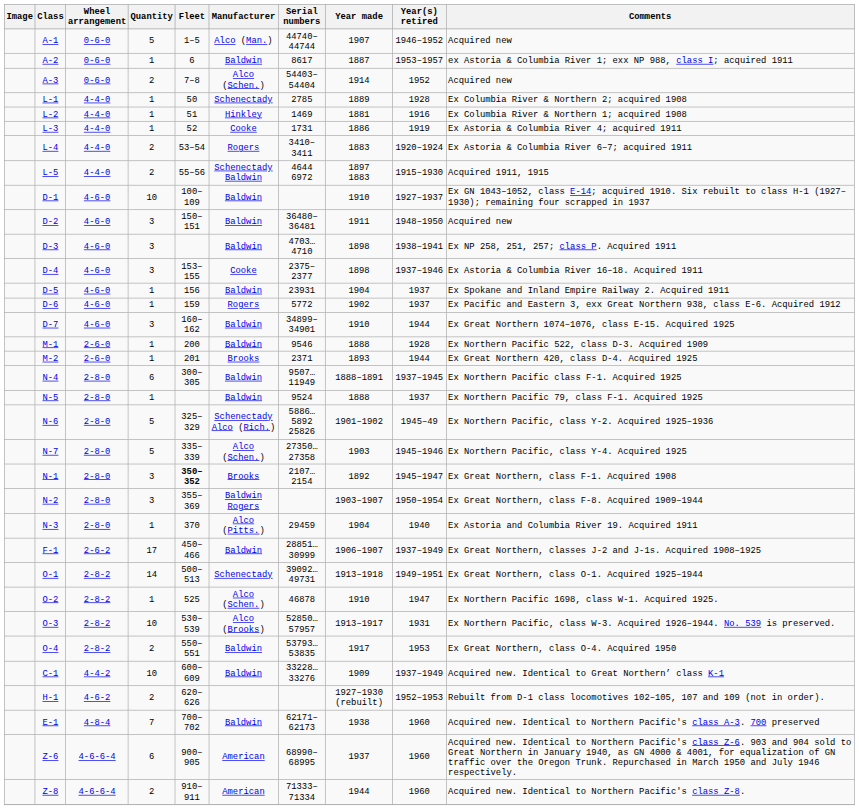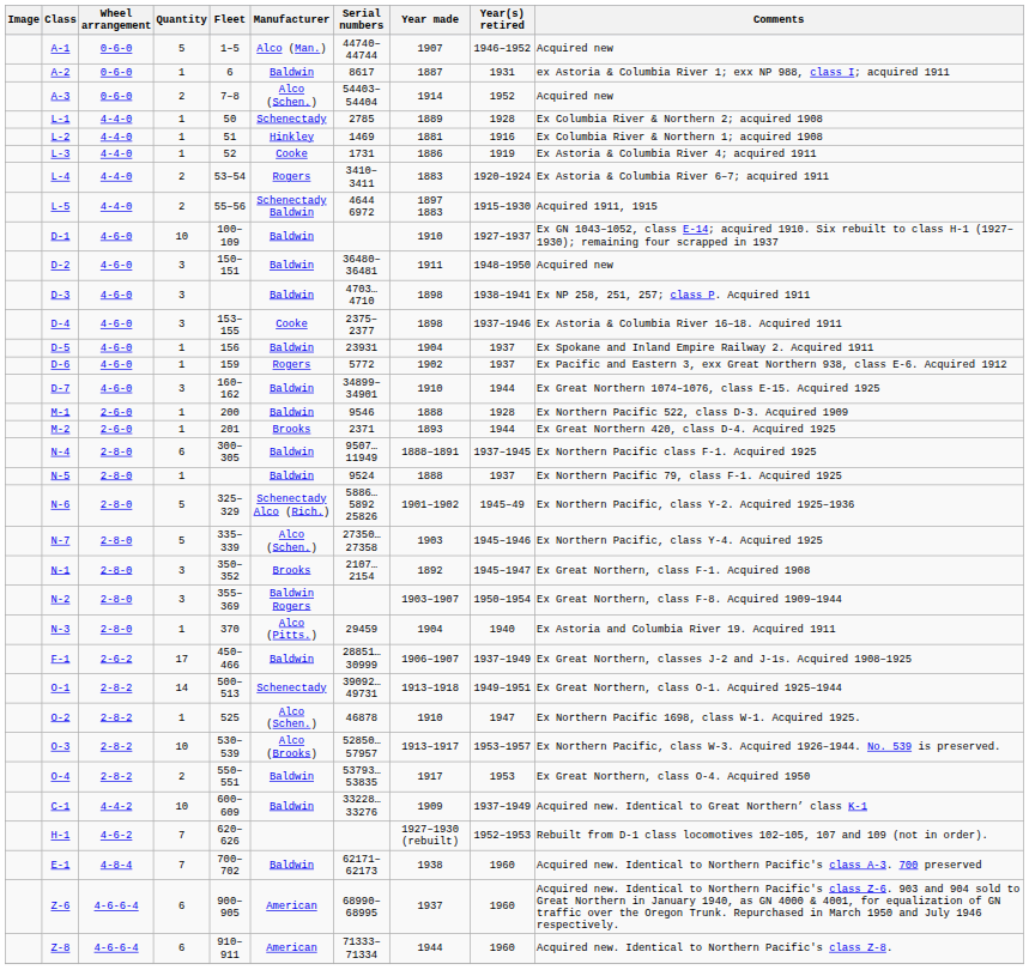A-2 | Year(s) retired: 1953–1957 -> 1931
N-1 | Fleet: bold -> normal
O-3 | Year(s) retired: 1931 -> 1953–1957
H-1 | Quantity: 2 -> 7
Z-8 | Quantity: 2 -> 6
